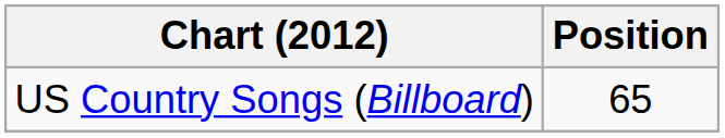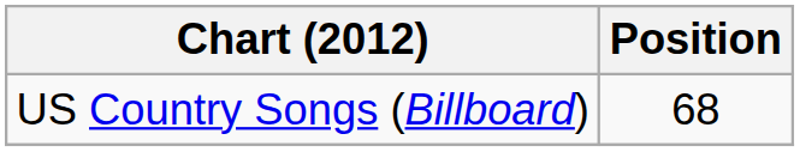US Country Songs (Billboard) | Position: 65 -> 68
